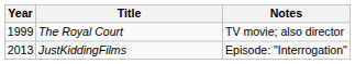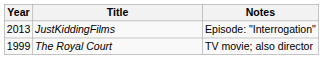rows swapped: The Royal Court <-> JustKiddingFilms
